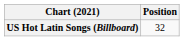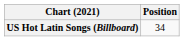US Hot Latin Songs (Billboard) | Position: 32 -> 34
